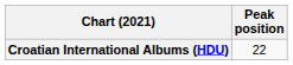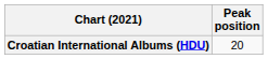Croatian International Albums (HDU) | Peak position: 22 -> 20
